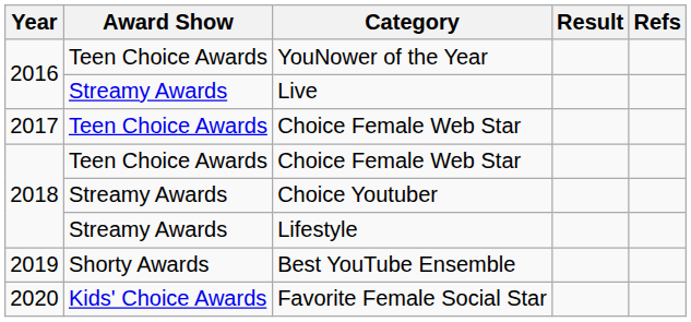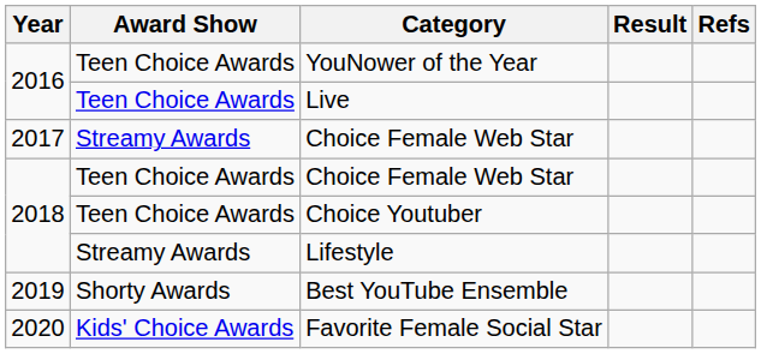Live | Award Show: Streamy Awards -> Teen Choice Awards
2017 / Choice Female Web Star | Award Show: Teen Choice Awards -> Streamy Awards
Choice Youtuber | Award Show: Streamy Awards -> Teen Choice Awards
